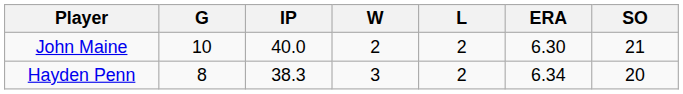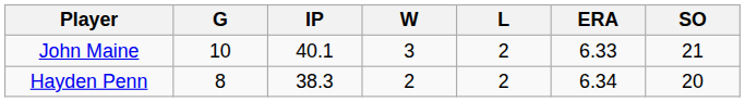John Maine | IP: 40.0 -> 40.1
John Maine | W: 2 -> 3
John Maine | ERA: 6.30 -> 6.33
Hayden Penn | W: 3 -> 2
